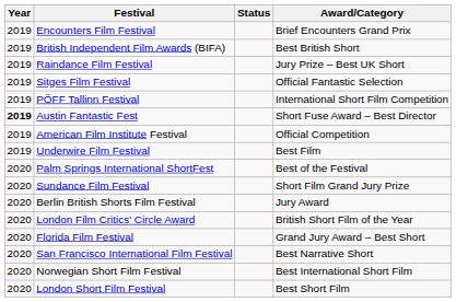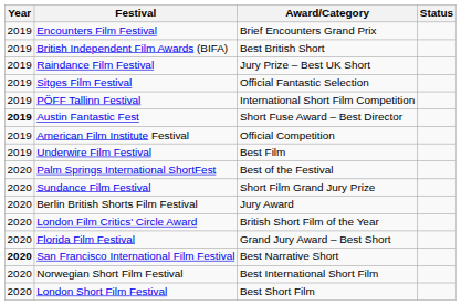columns swapped: Award/Category <-> Status
San Francisco International Film Festival | Year: normal -> bold
